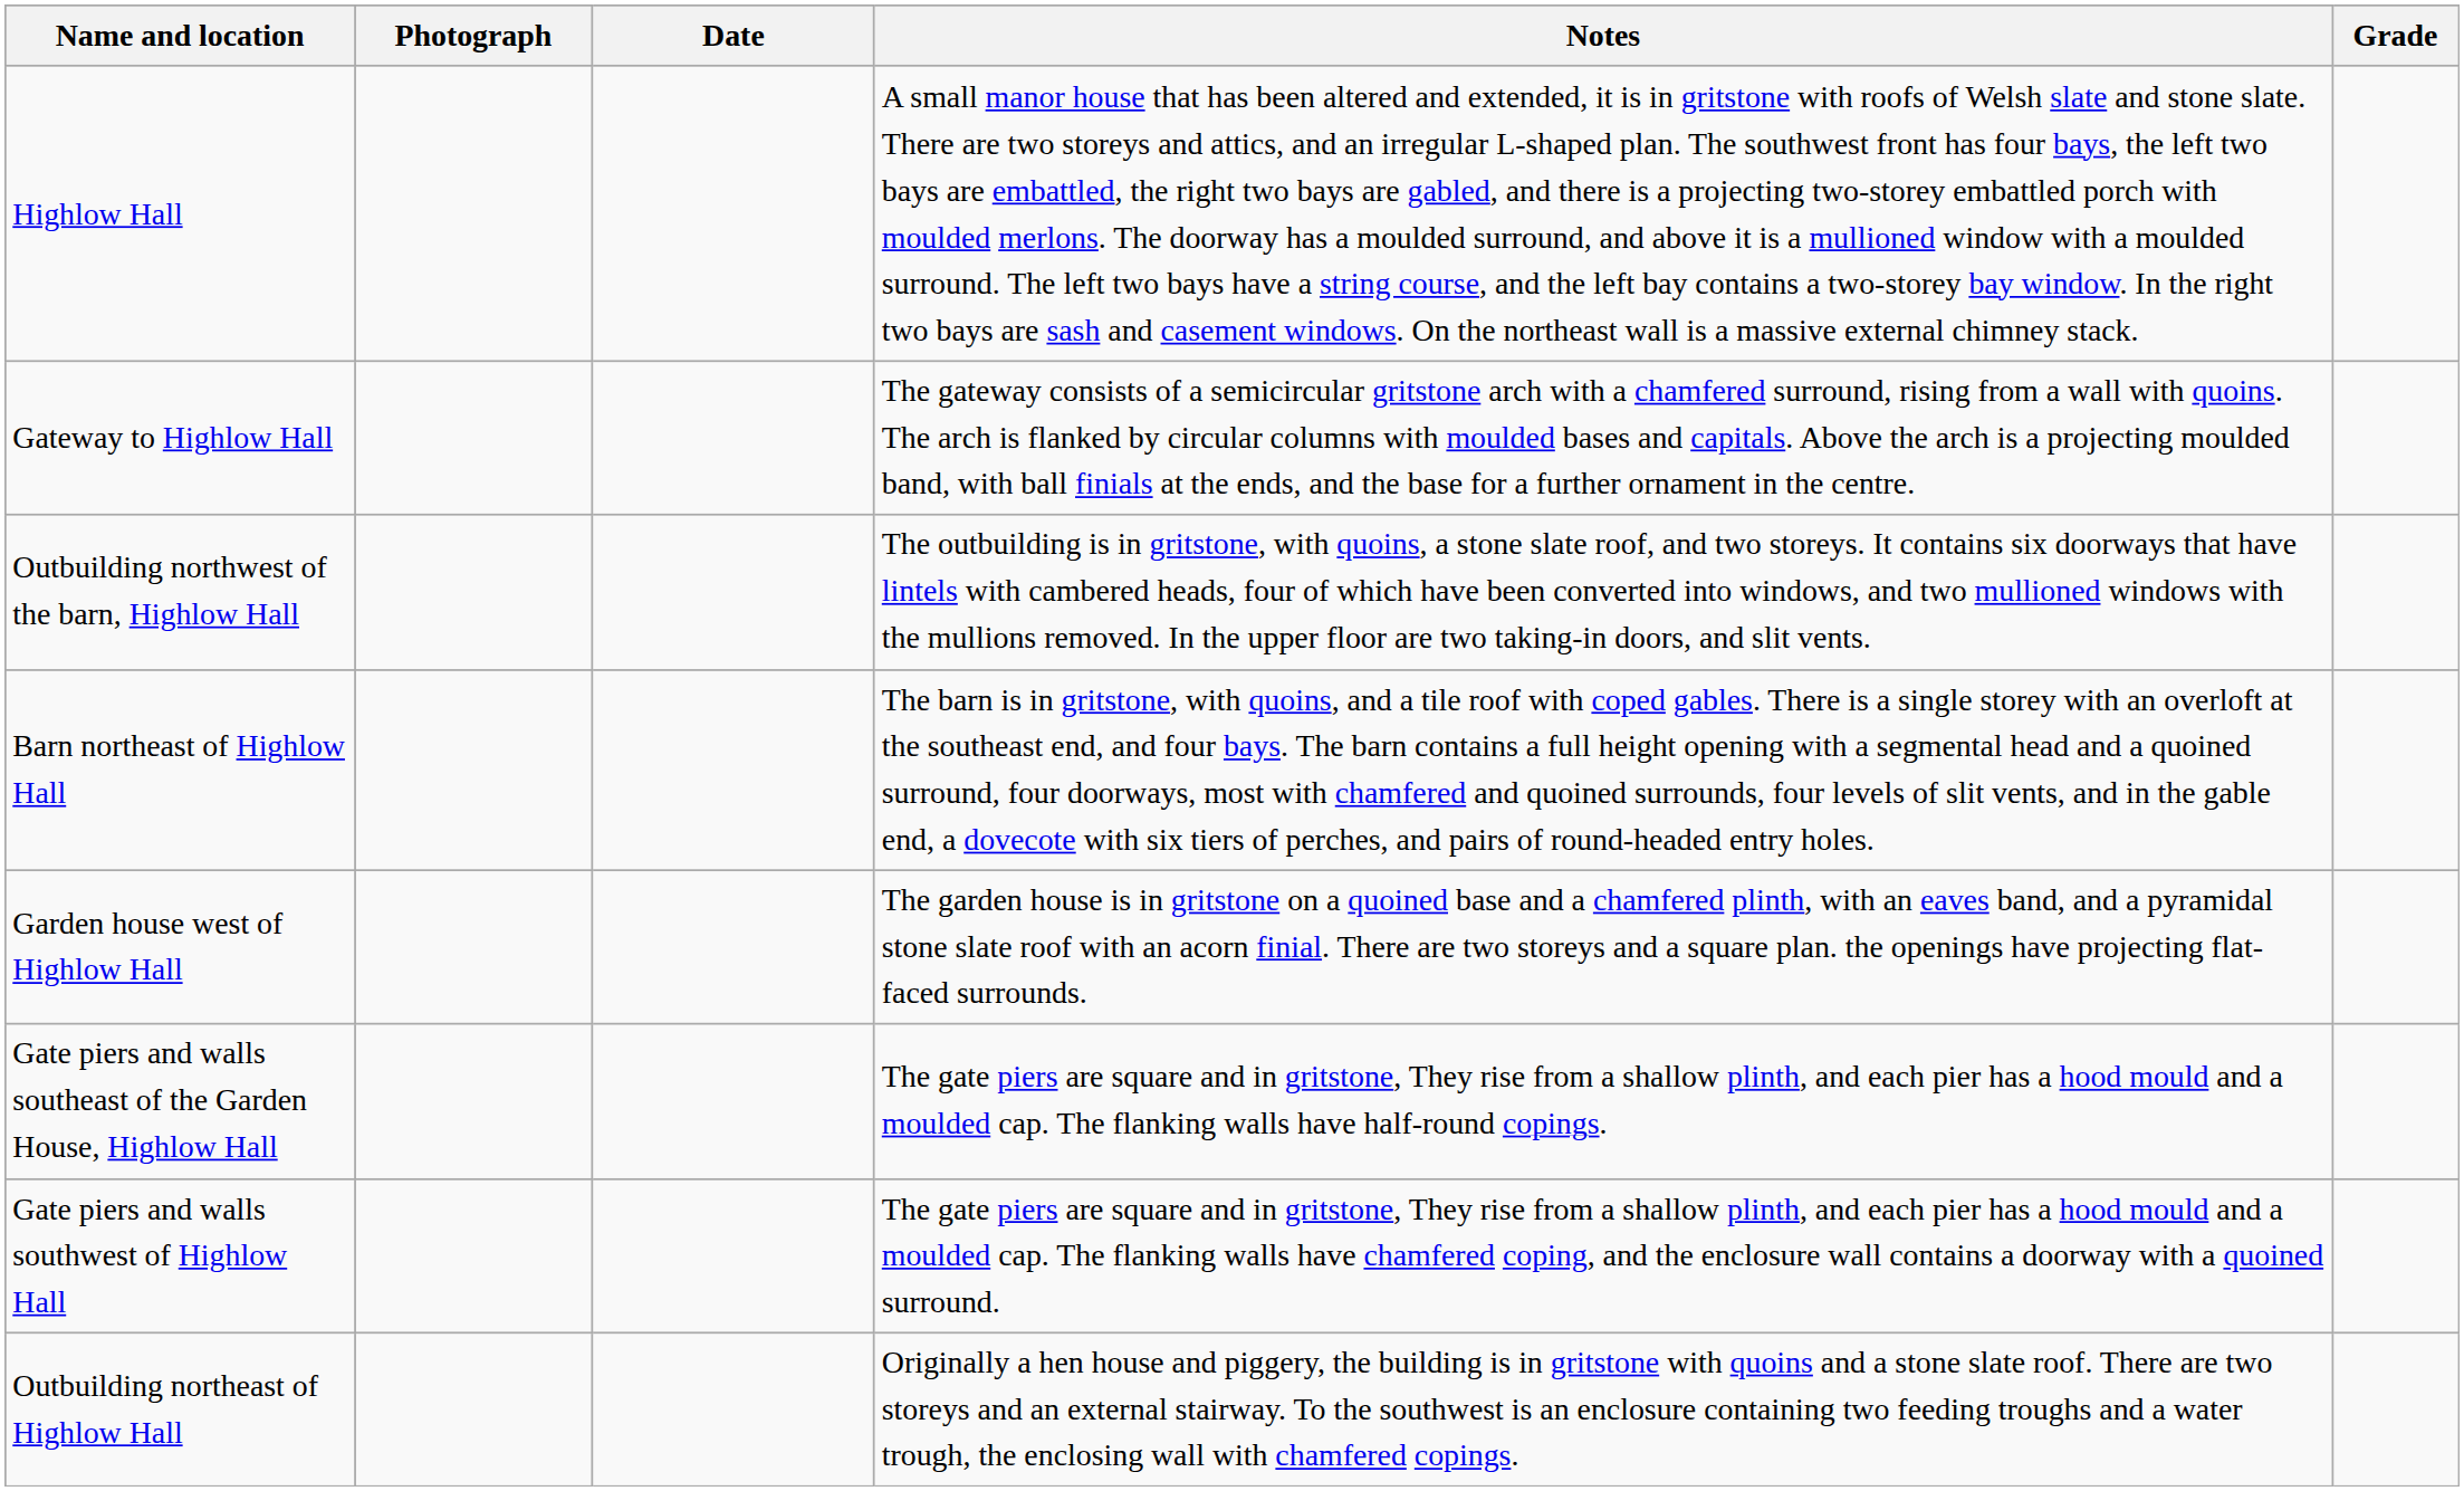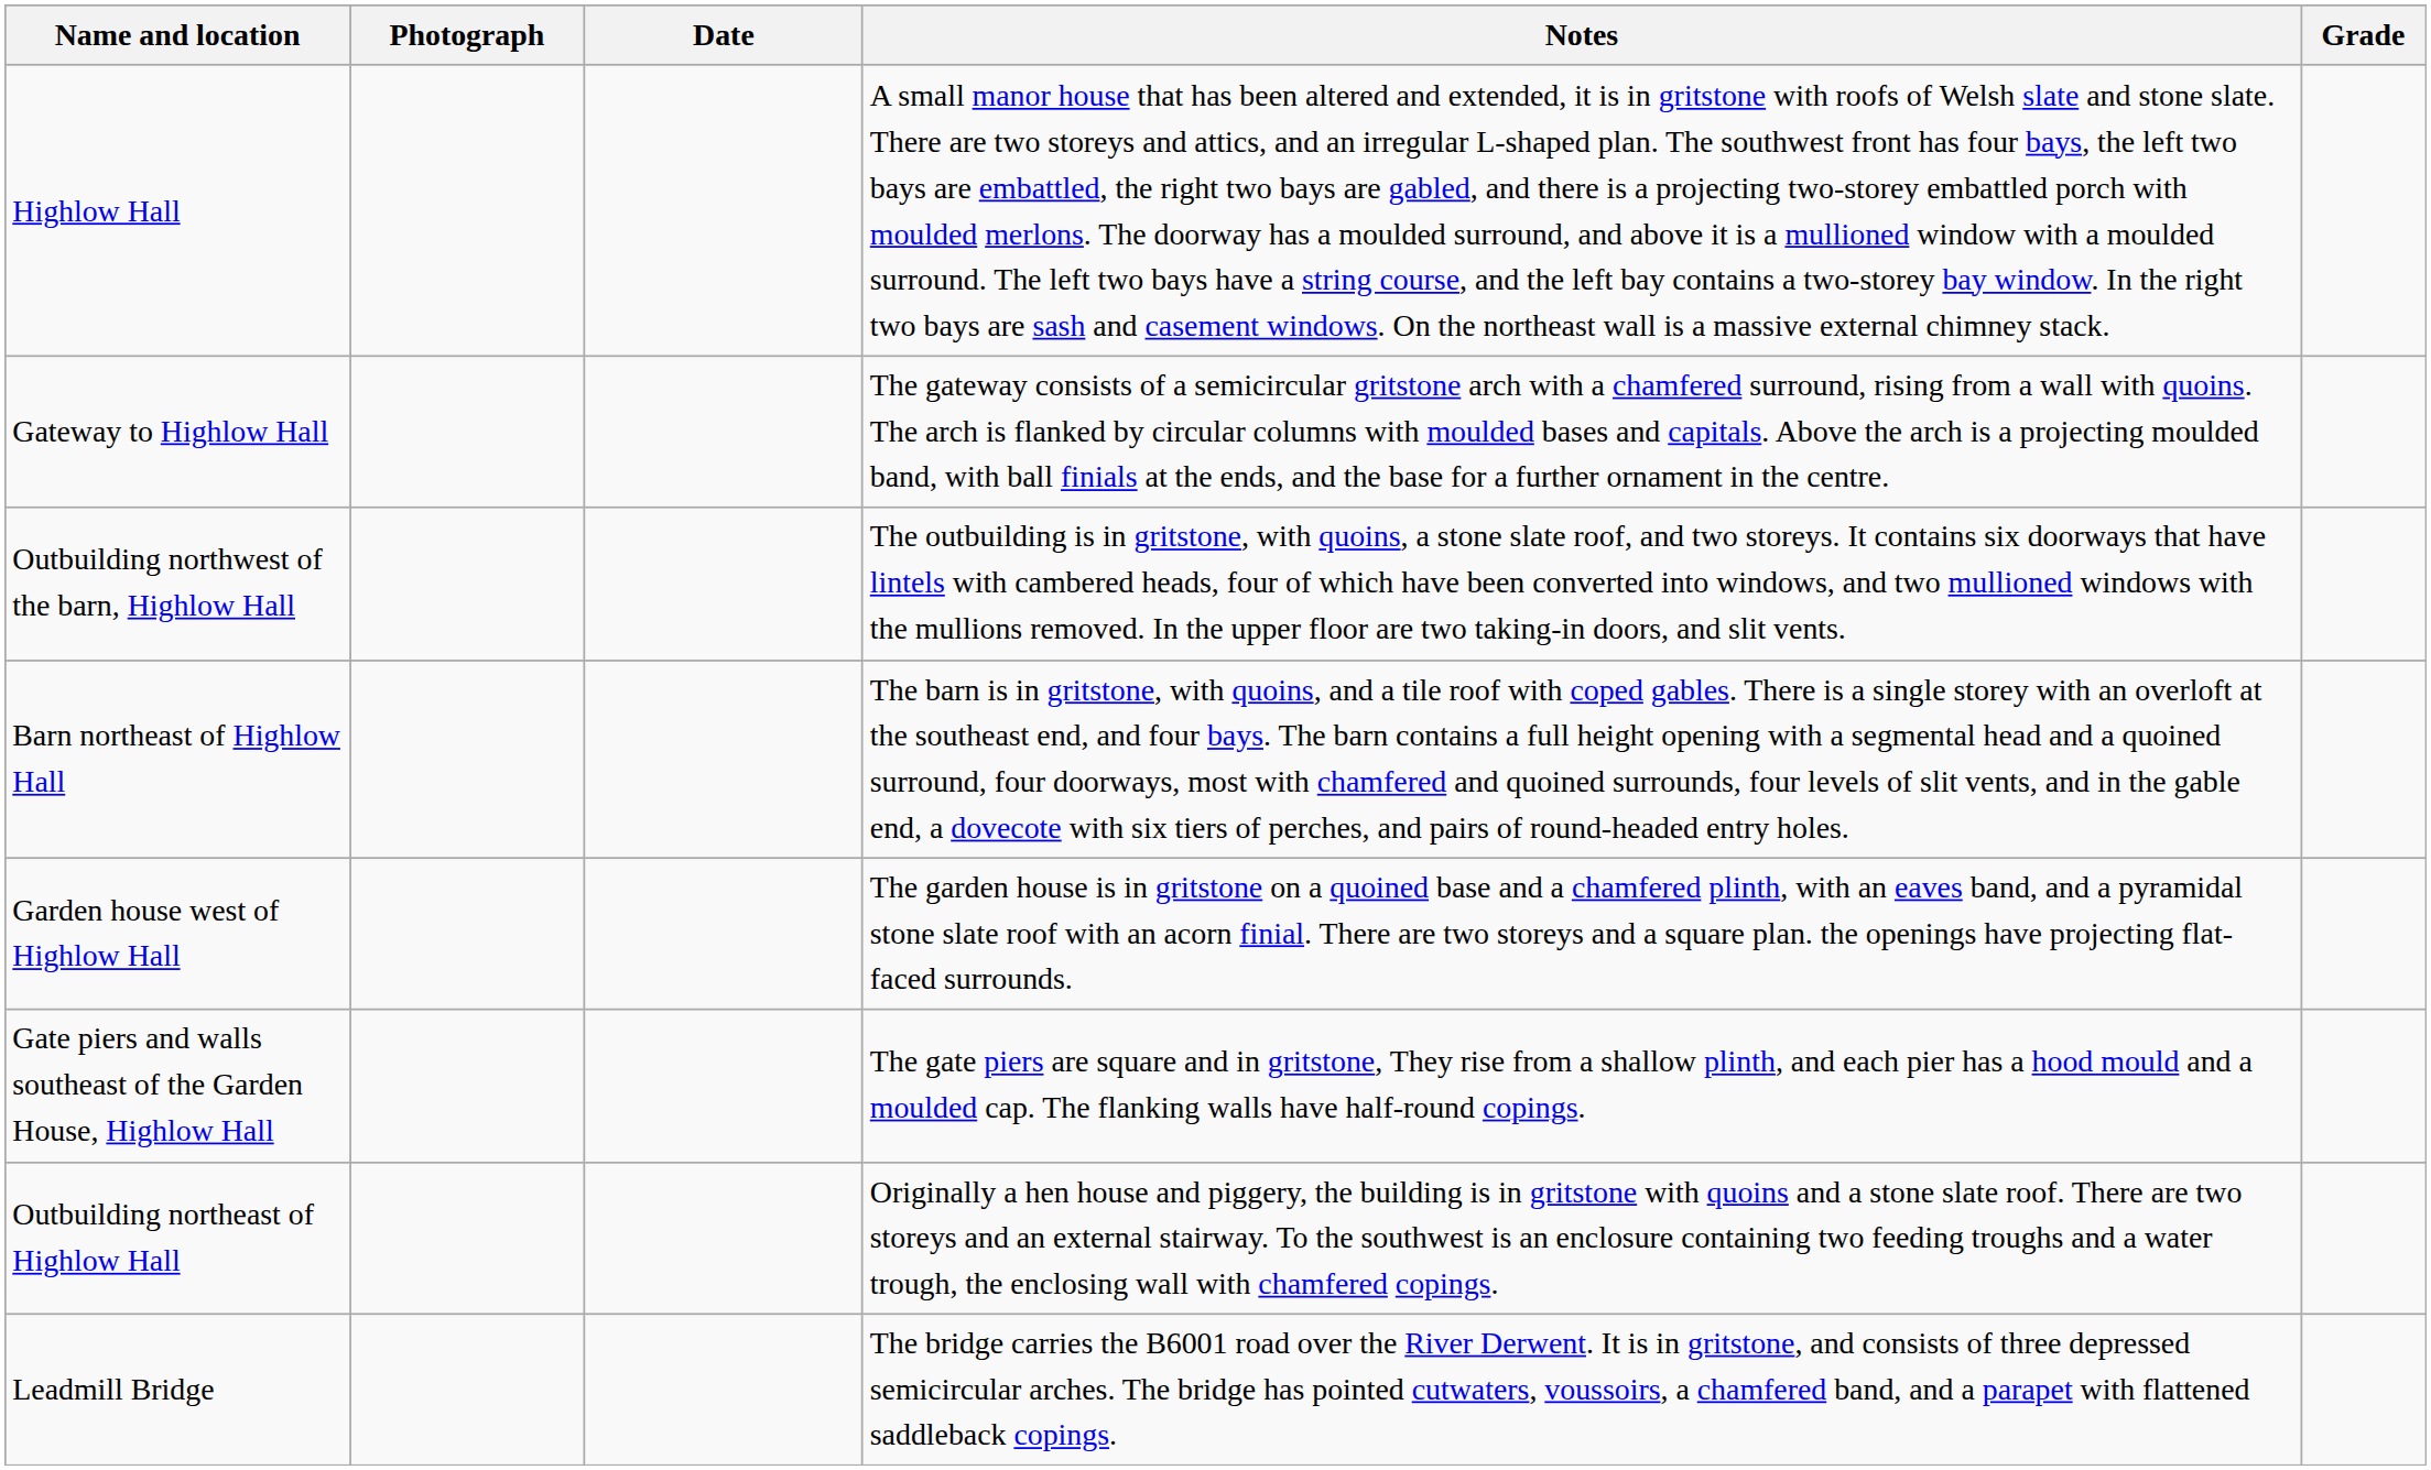- row: Gate piers and walls southwest of Highlow Hall | The gate piers are square and in gritstone, They rise from a shallow plinth, and each pier has a hood mould and a moulded cap. The flanking walls have chamfered coping, and the enclosure wall contains a doorway with a quoined surround.
+ row: Leadmill Bridge | The bridge carries the B6001 road over the River Derwent. It is in gritstone, and consists of three depressed semicircular arches. The bridge has pointed cutwaters, voussoirs, a chamfered band, and a parapet with flattened saddleback copings.
